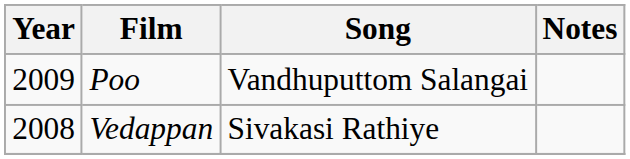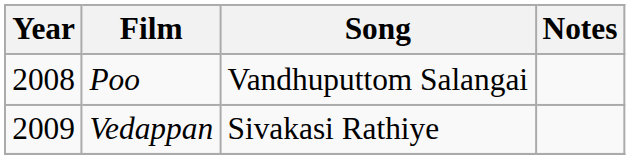Poo | Year: 2009 -> 2008
Vedappan | Year: 2008 -> 2009
